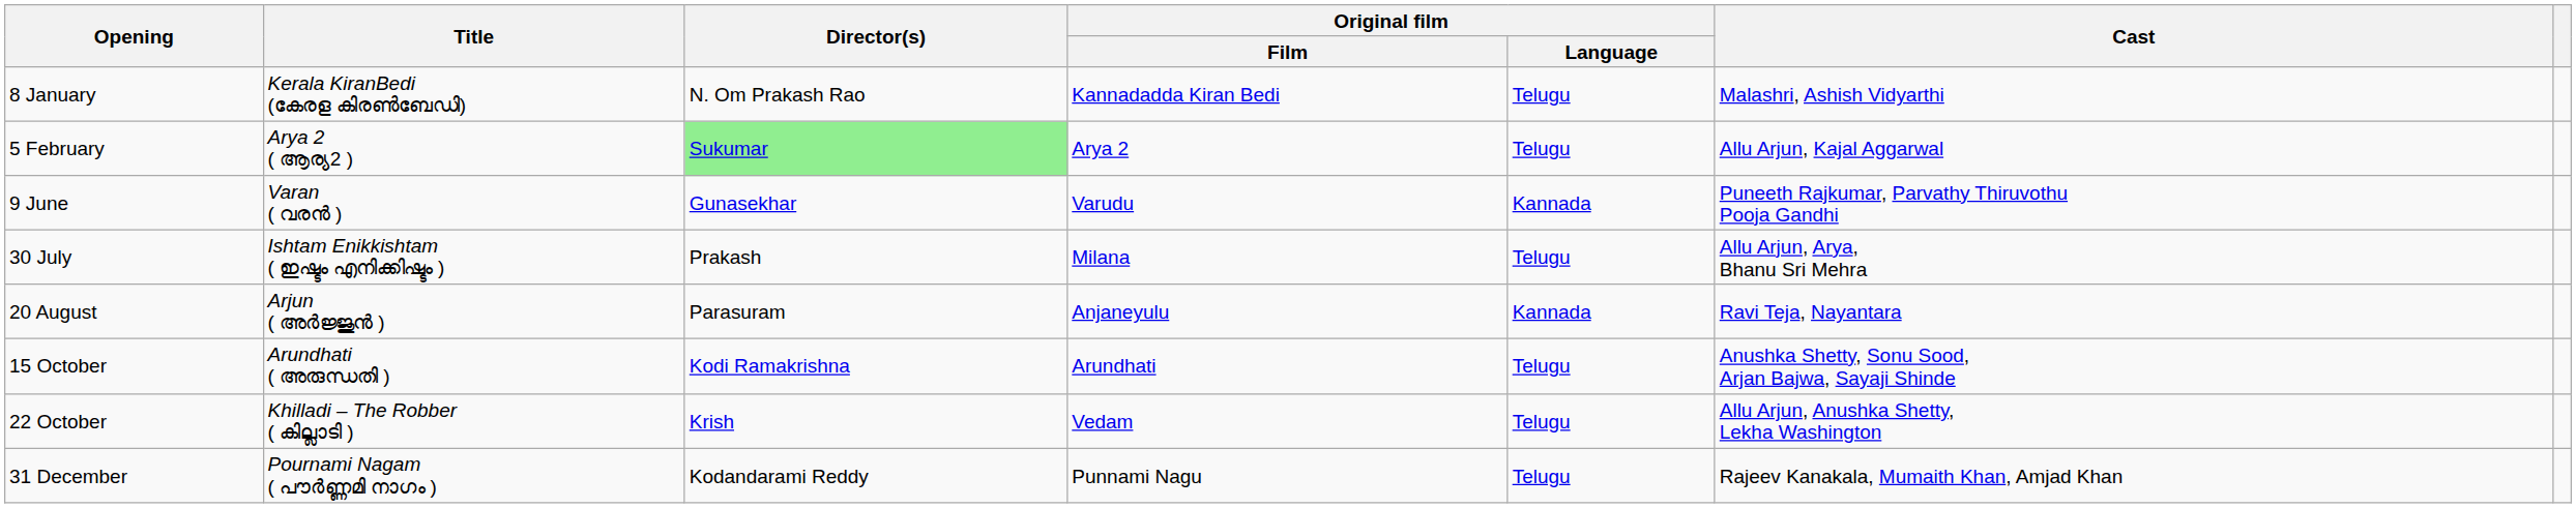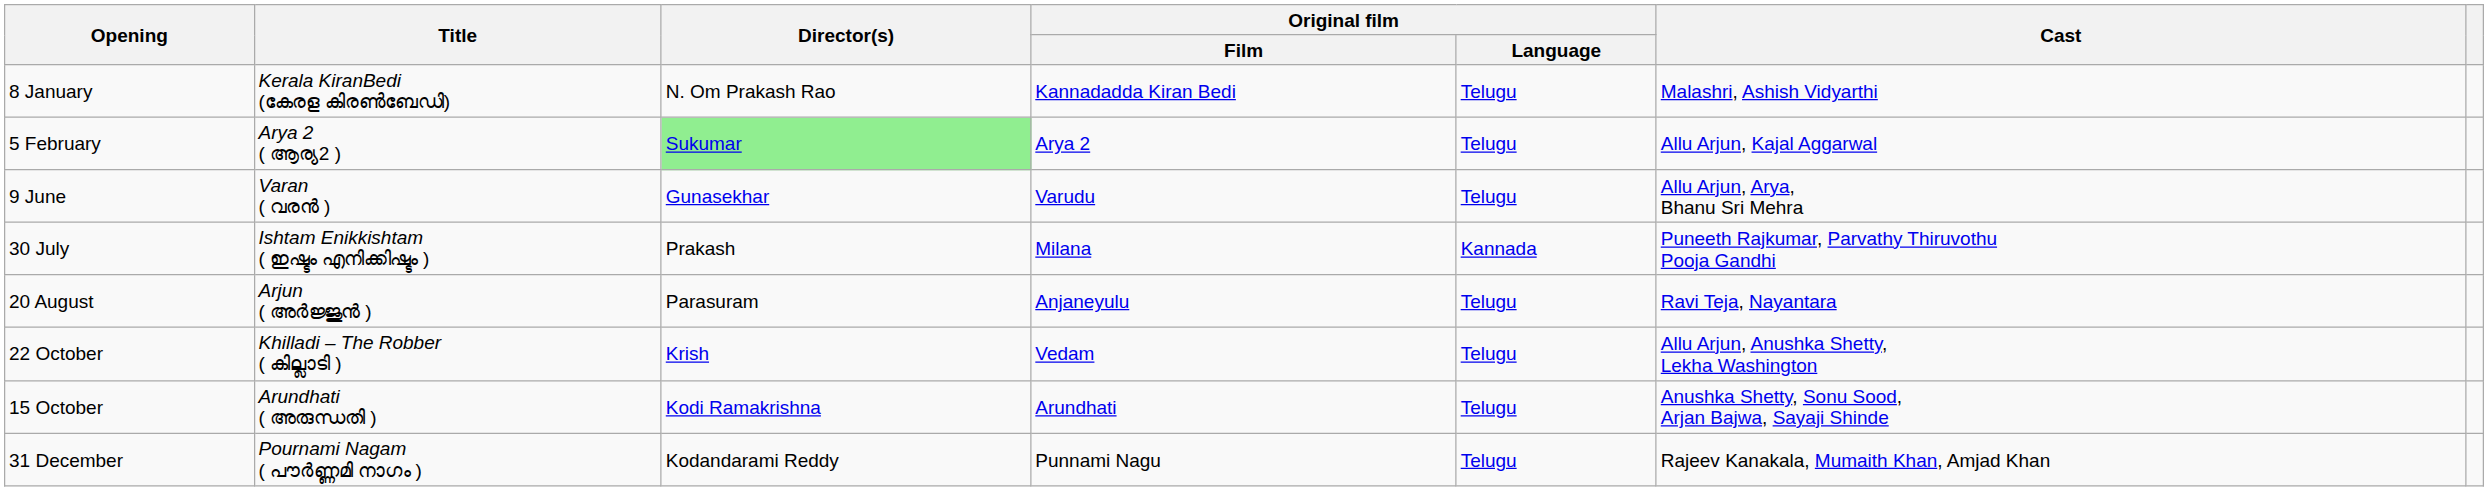9 June | Original film / Language: Kannada -> Telugu
9 June | Cast: Puneeth Rajkumar, Parvathy Thiruvothu Pooja Gandhi -> Allu Arjun, Arya, Bhanu Sri Mehra
30 July | Original film / Language: Telugu -> Kannada
30 July | Cast: Allu Arjun, Arya, Bhanu Sri Mehra -> Puneeth Rajkumar, Parvathy Thiruvothu Pooja Gandhi
20 August | Original film / Language: Kannada -> Telugu
rows swapped: 15 October <-> 22 October
